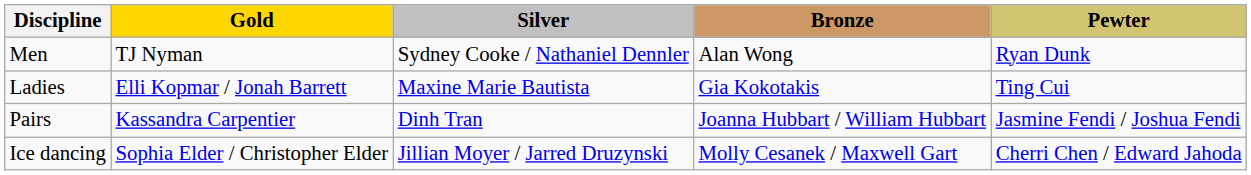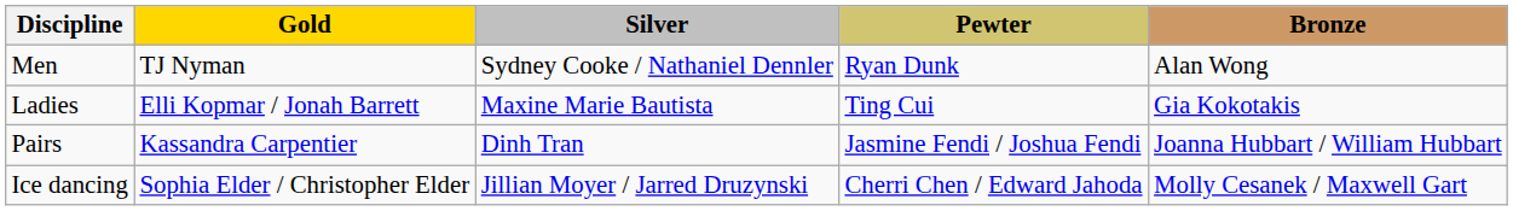columns swapped: Bronze <-> Pewter
